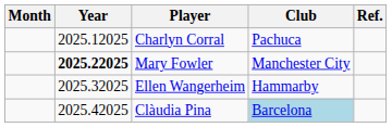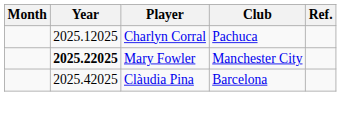- row: 2025.32025 | Ellen Wangerheim | Hammarby
Clàudia Pina | Club: lightblue background -> no background
